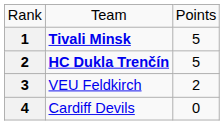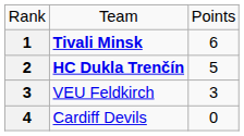Tivali Minsk | column 3: 5 -> 6
VEU Feldkirch | column 3: 2 -> 3
